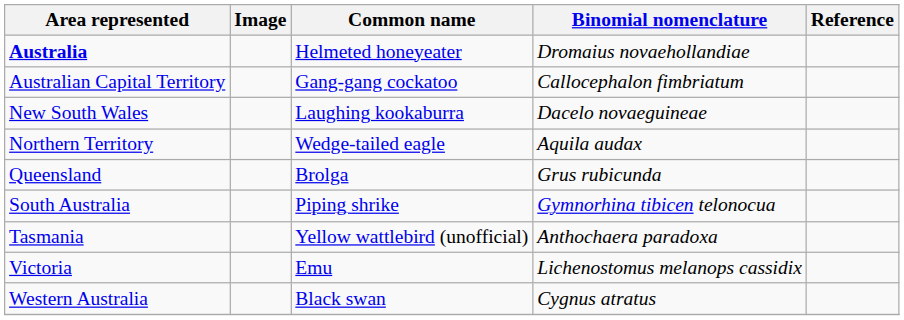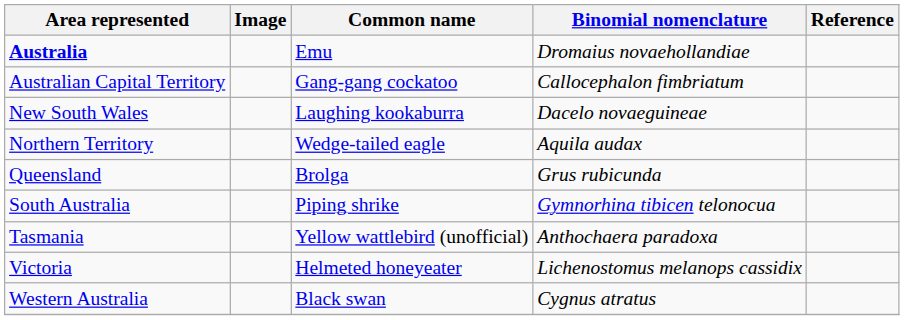Australia | Common name: Helmeted honeyeater -> Emu
Victoria | Common name: Emu -> Helmeted honeyeater
